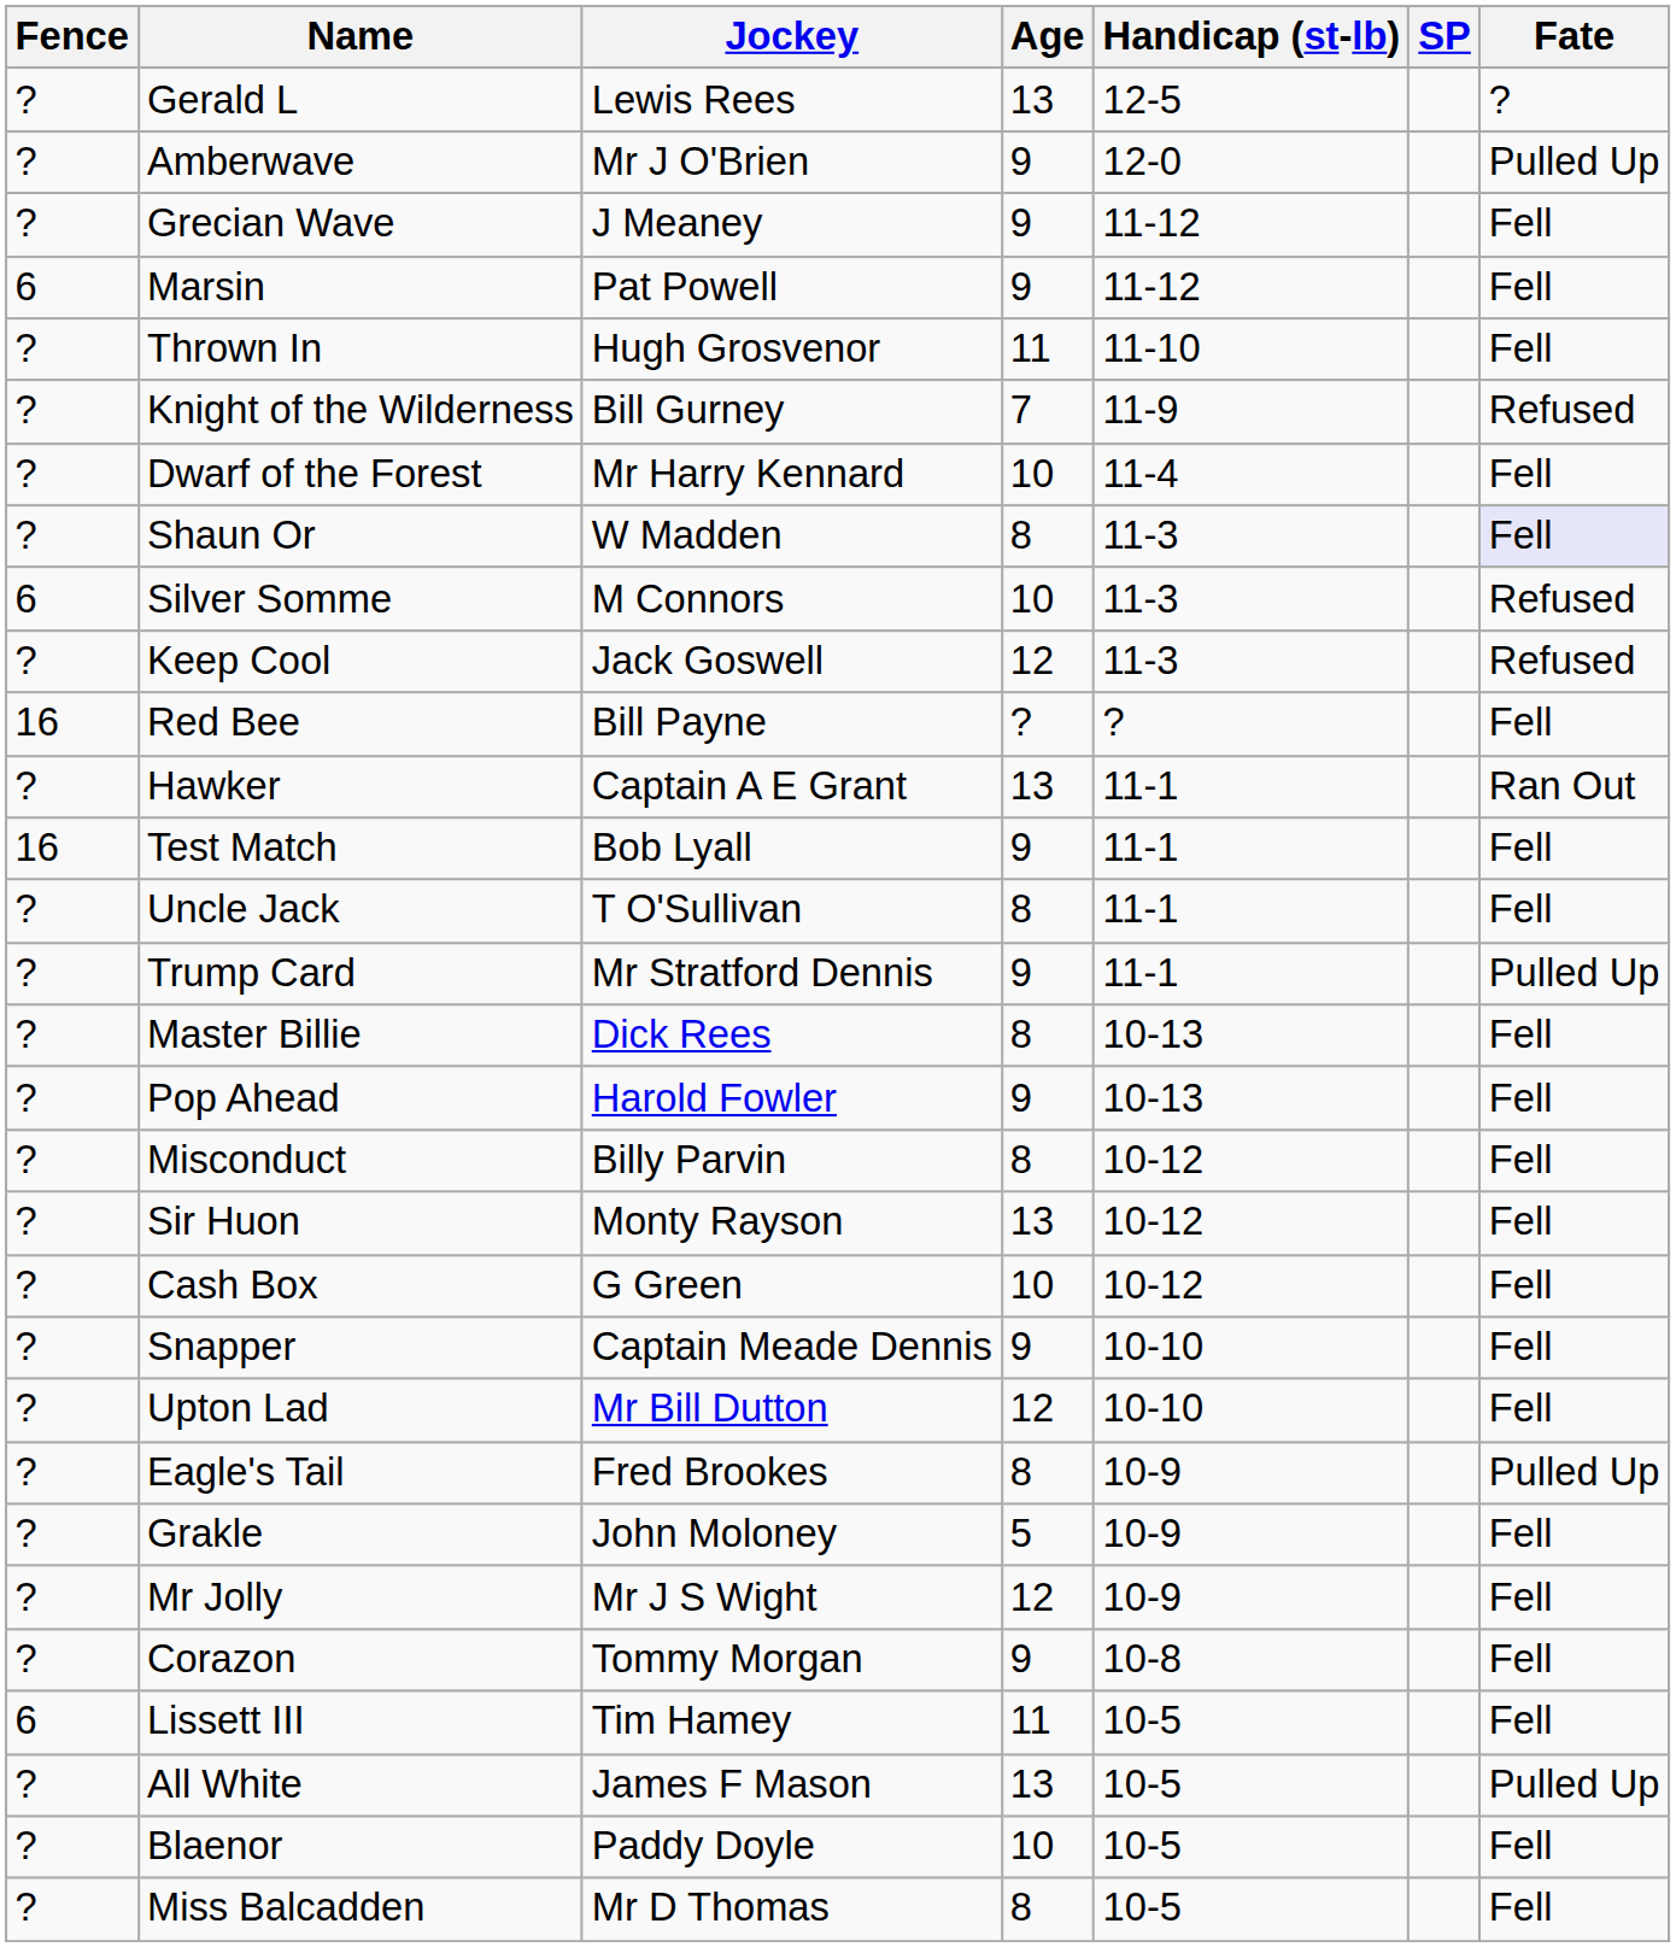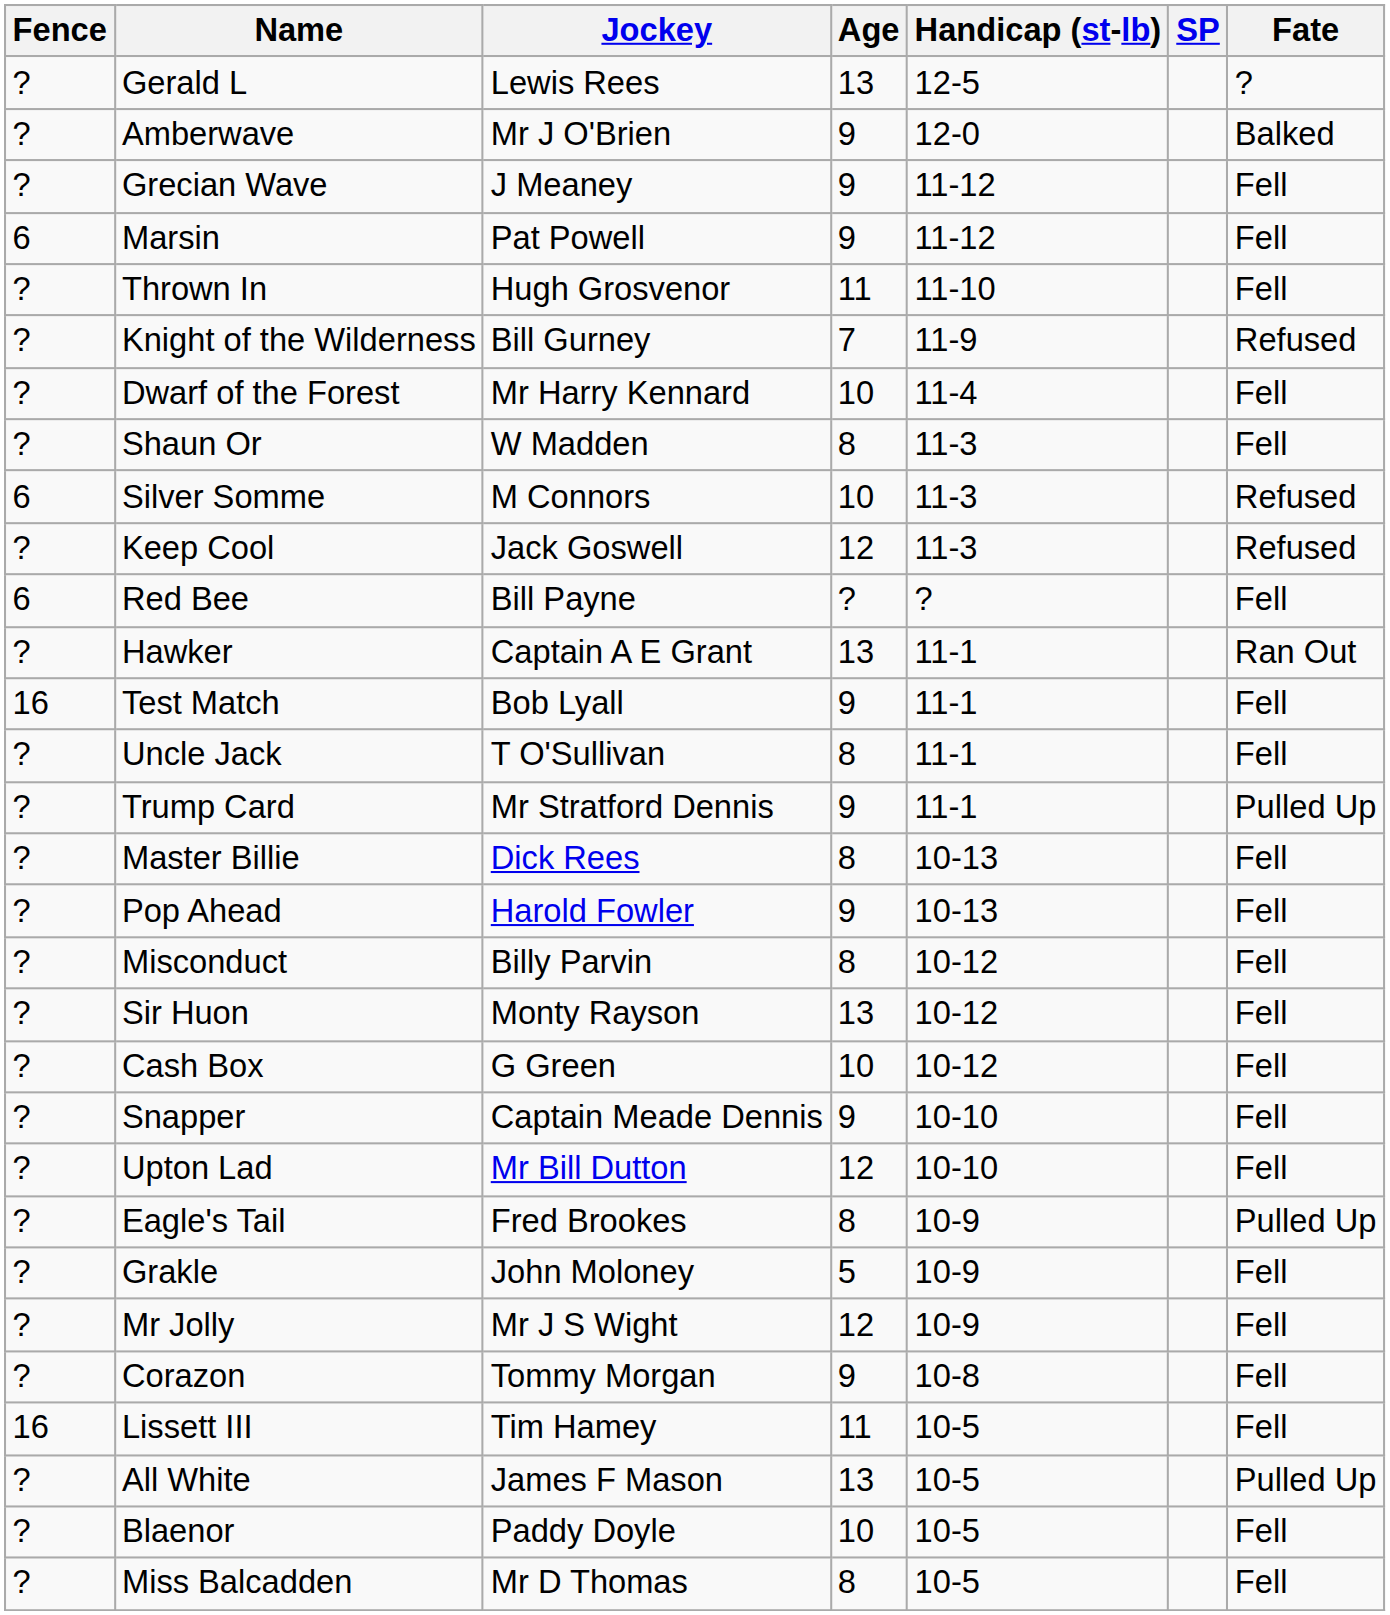Amberwave | Fate: Pulled Up -> Balked
Shaun Or | Fate: lavender background -> no background
Red Bee | Fence: 16 -> 6
Lissett III | Fence: 6 -> 16
